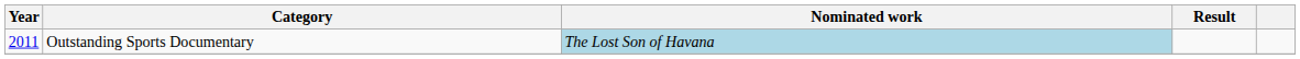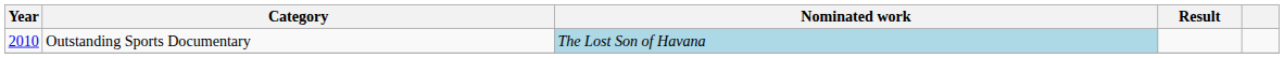Outstanding Sports Documentary | Year: 2011 -> 2010
